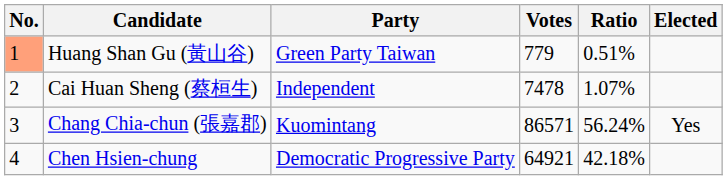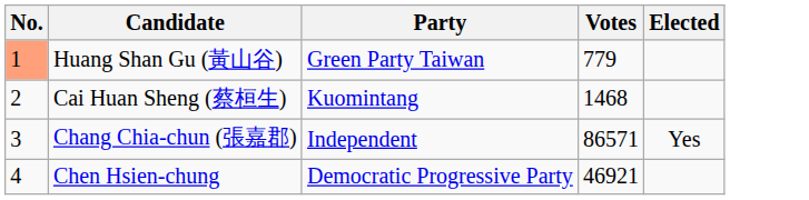- column: Ratio | 0.51% | 1.07% | 56.24% | 42.18%
Cai Huan Sheng (蔡桓生) | Party: Independent -> Kuomintang
Cai Huan Sheng (蔡桓生) | Votes: 7478 -> 1468
Chang Chia-chun (張嘉郡) | Party: Kuomintang -> Independent
Chen Hsien-chung | Votes: 64921 -> 46921
